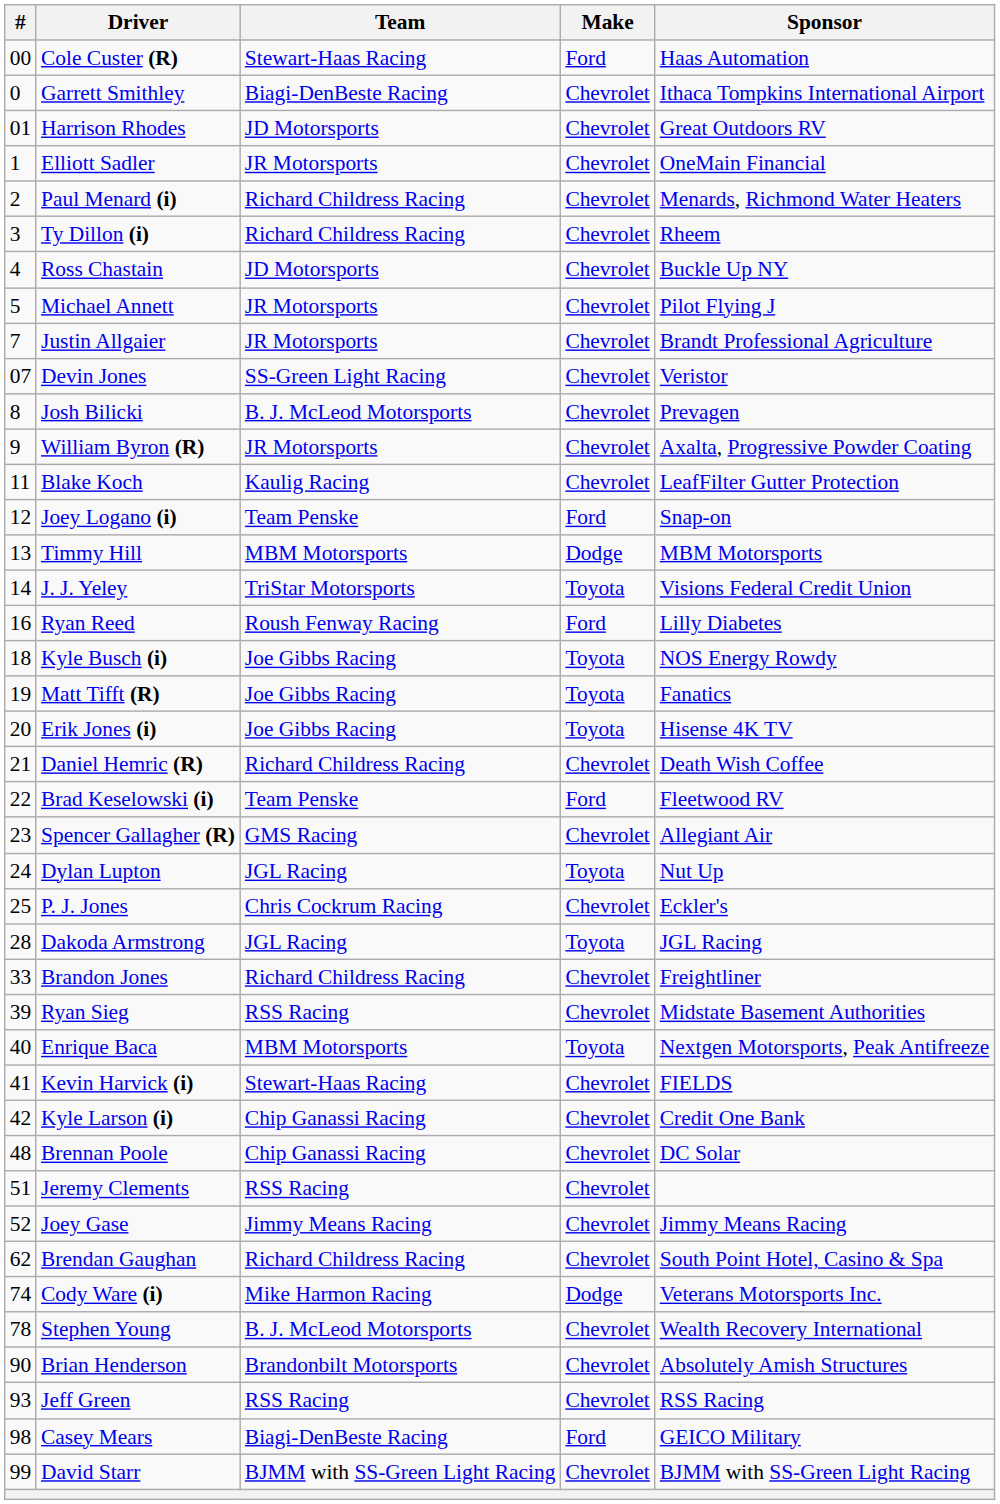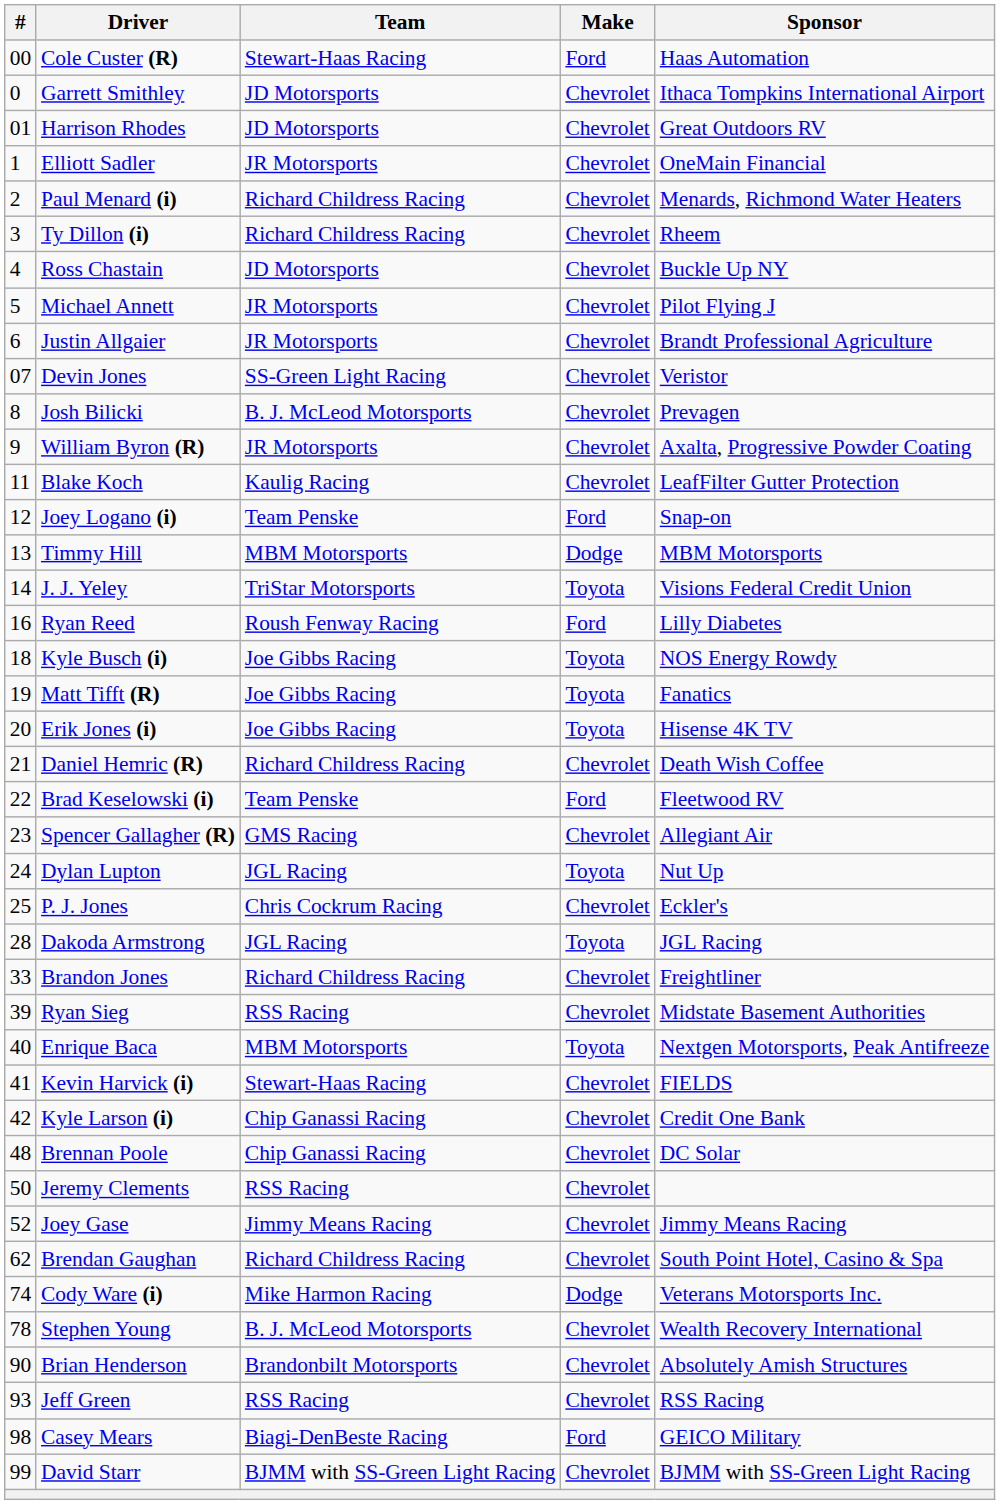Garrett Smithley | Team: Biagi-DenBeste Racing -> JD Motorsports
Justin Allgaier | #: 7 -> 6
Jeremy Clements | #: 51 -> 50
